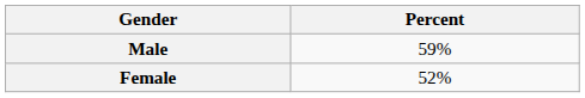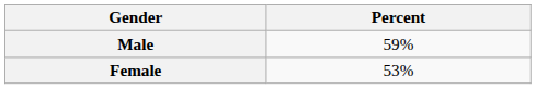Female | Percent: 52% -> 53%
